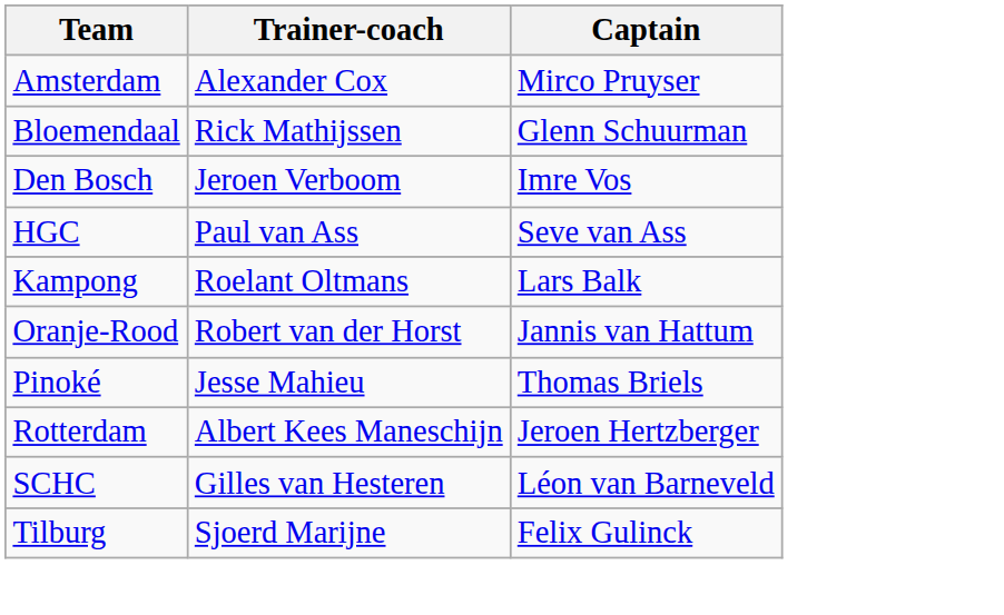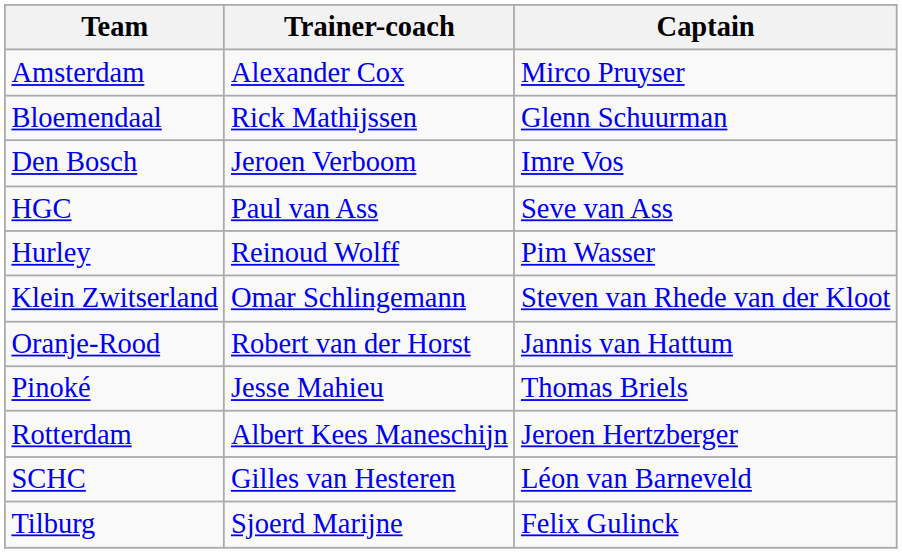+ row: Hurley | Reinoud Wolff | Pim Wasser
- row: Kampong | Roelant Oltmans | Lars Balk
+ row: Klein Zwitserland | Omar Schlingemann | Steven van Rhede van der Kloot
